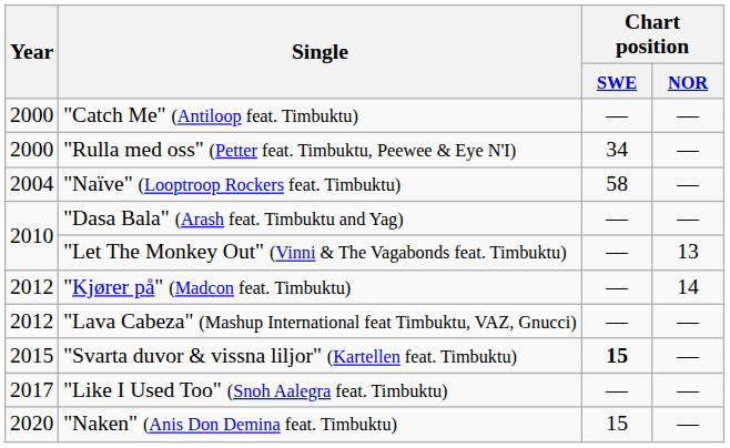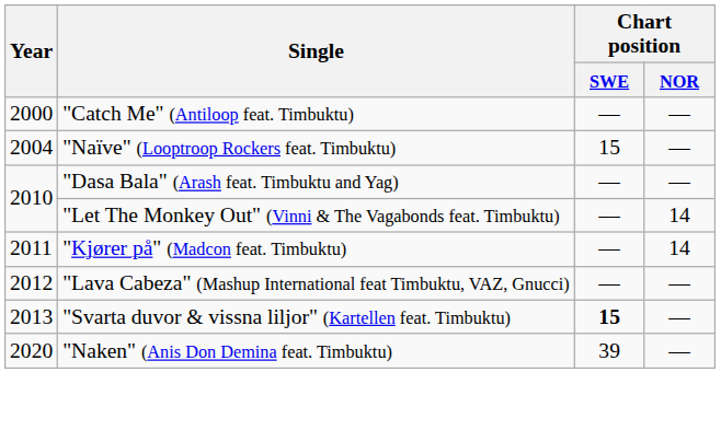- row: 2000 | "Rulla med oss" (Petter feat. Timbuktu, Peewee & Eye N'I) | 34 | —
"Naïve" (Looptroop Rockers feat. Timbuktu) | Chart position / SWE: 58 -> 15
"Let The Monkey Out" (Vinni & The Vagabonds feat. Timbuktu) | Chart position / NOR: 13 -> 14
"Kjører på" (Madcon feat. Timbuktu) | Year: 2012 -> 2011
"Svarta duvor & vissna liljor" (Kartellen feat. Timbuktu) | Year: 2015 -> 2013
- row: 2017 | "Like I Used Too" (Snoh Aalegra feat. Timbuktu) | — | —
"Naken" (Anis Don Demina feat. Timbuktu) | Chart position / SWE: 15 -> 39
